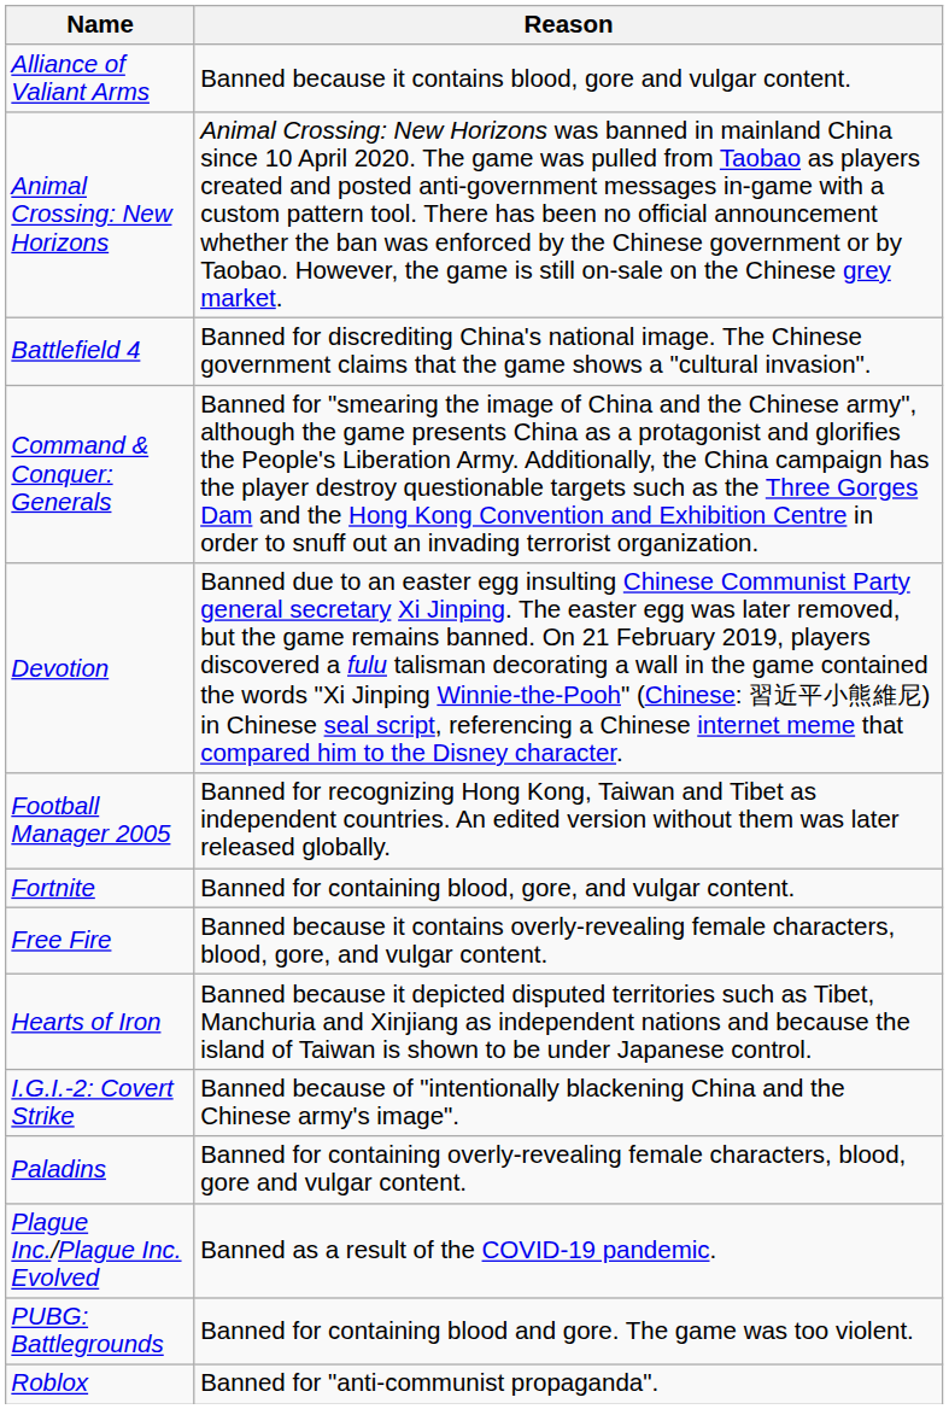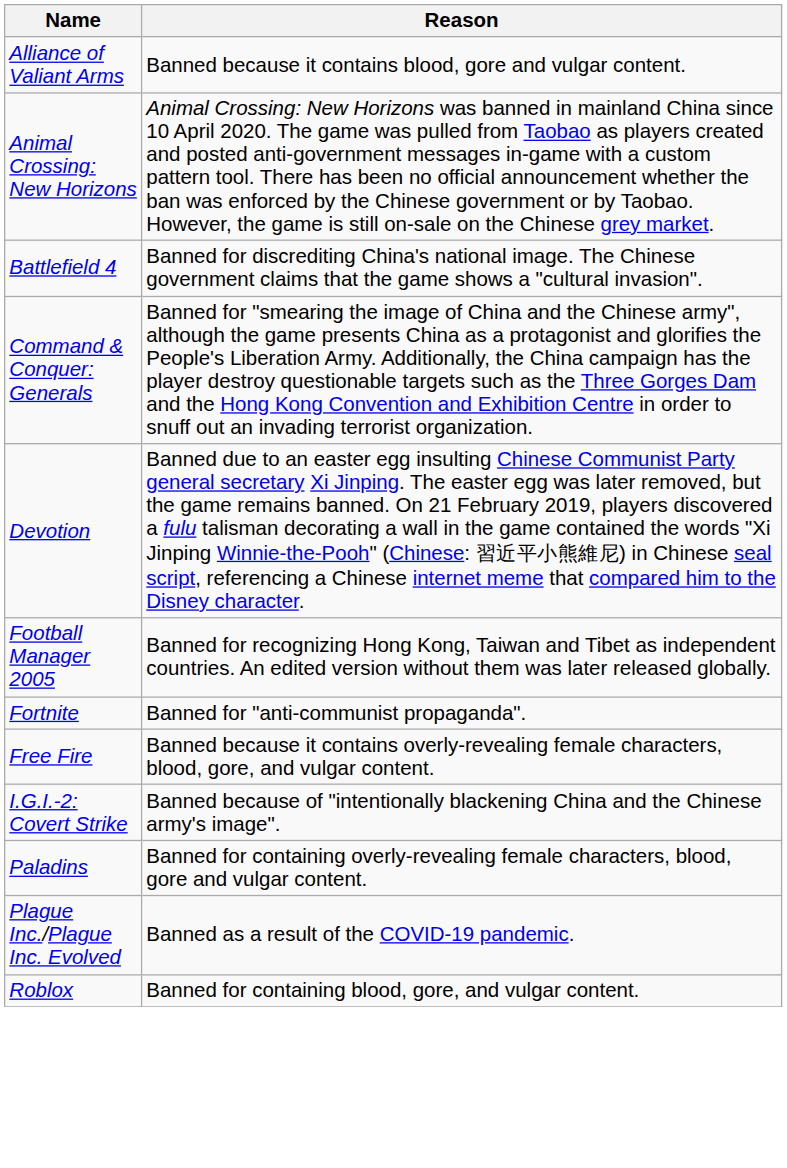Fortnite | Reason: Banned for containing blood, gore, and vulgar content. -> Banned for "anti-communist propaganda".
- row: Hearts of Iron | Banned because it depicted disputed territories such as Tibet, Manchuria and Xinjiang as independent nations and because the island of Taiwan is shown to be under Japanese control.
- row: PUBG: Battlegrounds | Banned for containing blood and gore. The game was too violent.
Roblox | Reason: Banned for "anti-communist propaganda". -> Banned for containing blood, gore, and vulgar content.
